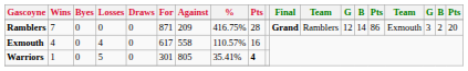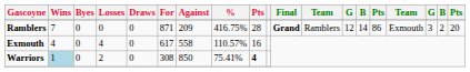Warriors | Wins: no background -> lightblue background
Warriors | Losses: 5 -> 2
Warriors | For: 301 -> 308
Warriors | Against: 805 -> 850
Warriors | %: 35.41% -> 75.41%
